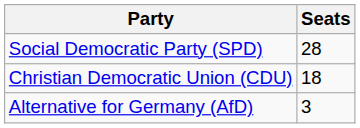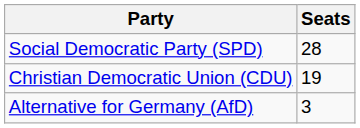Christian Democratic Union (CDU) | Seats: 18 -> 19
